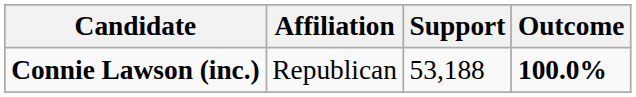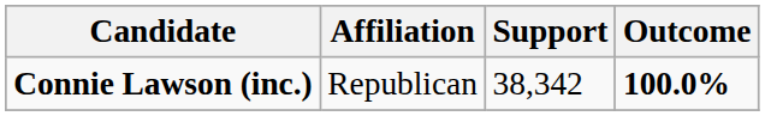Connie Lawson (inc.) | Support: 53,188 -> 38,342
